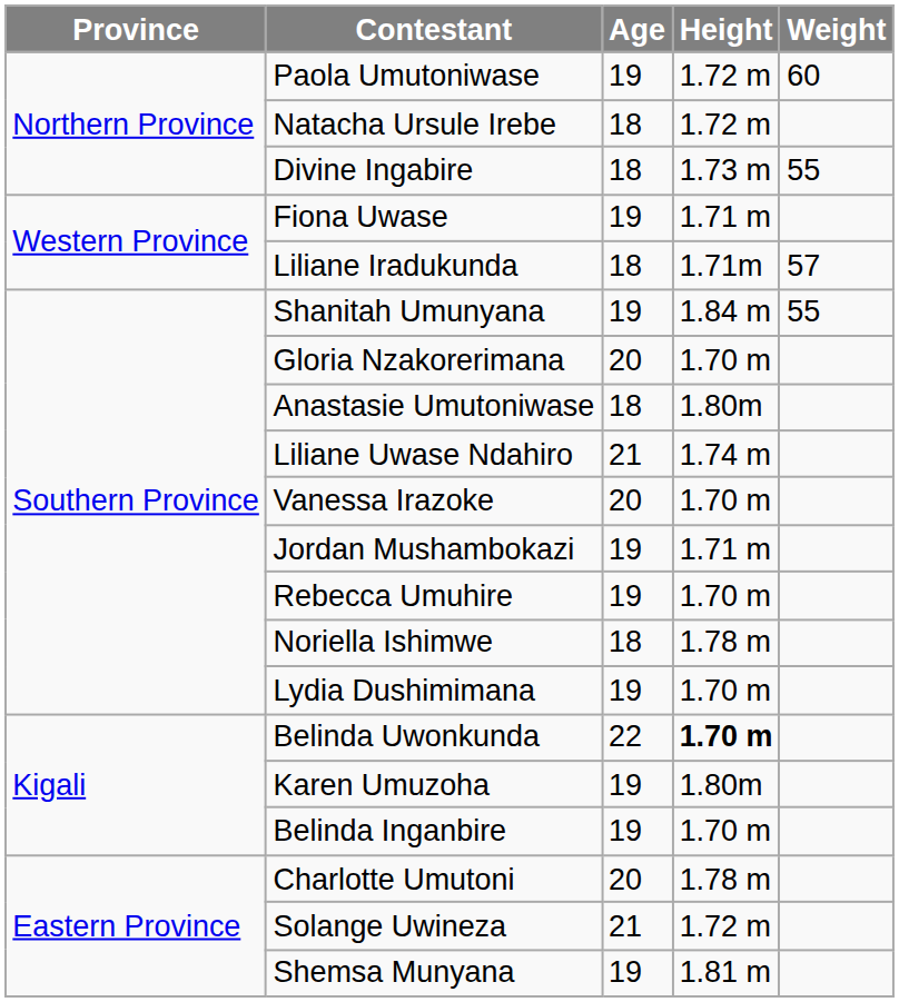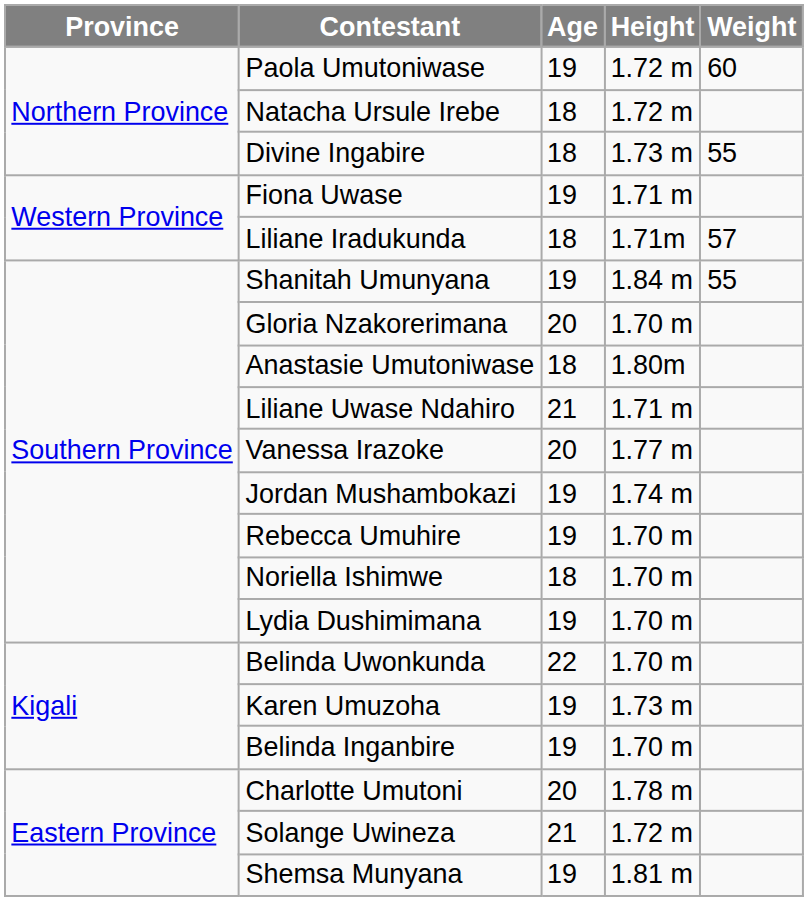Liliane Uwase Ndahiro | Height: 1.74 m -> 1.71 m
Vanessa Irazoke | Height: 1.70 m -> 1.77 m
Jordan Mushambokazi | Height: 1.71 m -> 1.74 m
Noriella Ishimwe | Height: 1.78 m -> 1.70 m
Belinda Uwonkunda | Height: bold -> normal
Karen Umuzoha | Height: 1.80m -> 1.73 m
